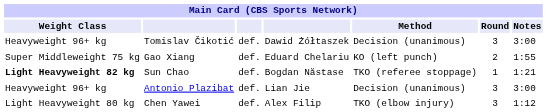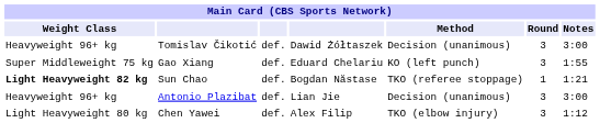Gao Xiang | Round: 2 -> 3
